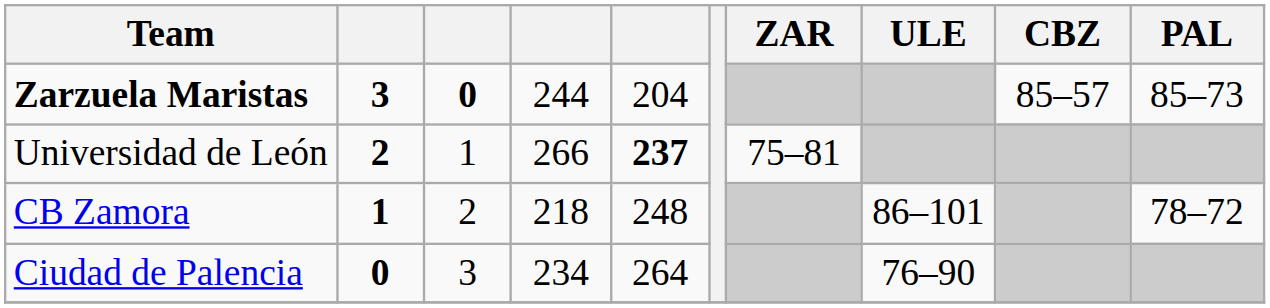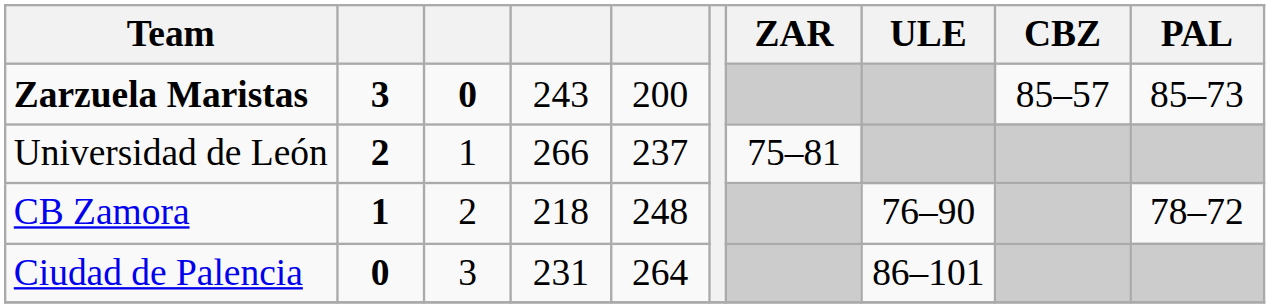Zarzuela Maristas | column 4: 244 -> 243
Zarzuela Maristas | column 5: 204 -> 200
Universidad de León | column 5: bold -> normal
CB Zamora | ULE: 86–101 -> 76–90
Ciudad de Palencia | column 4: 234 -> 231
Ciudad de Palencia | ULE: 76–90 -> 86–101
